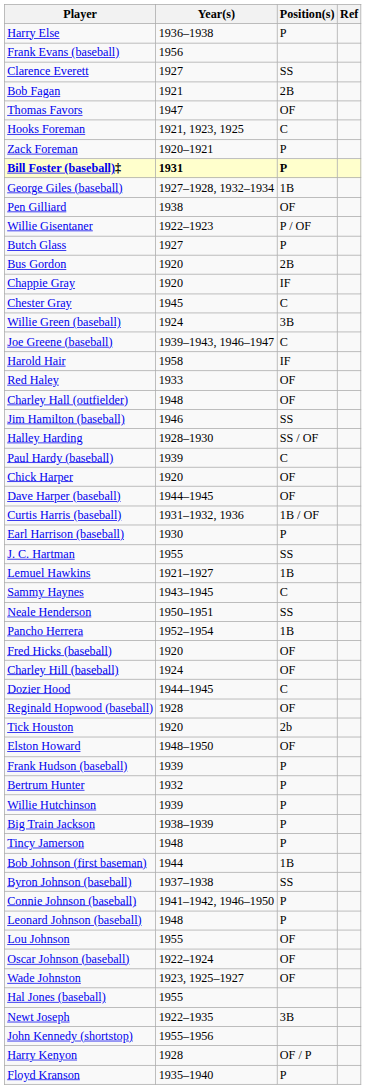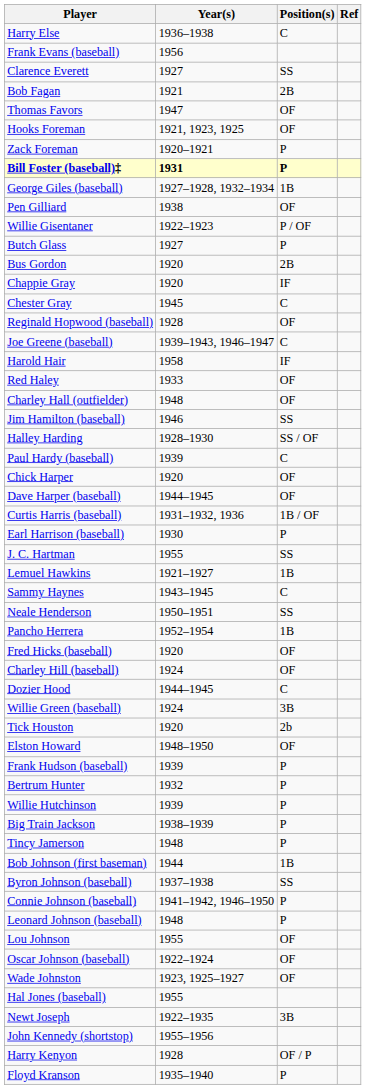Harry Else | Position(s): P -> C
Hooks Foreman | Position(s): C -> OF
rows swapped: Willie Green (baseball) <-> Reginald Hopwood (baseball)
